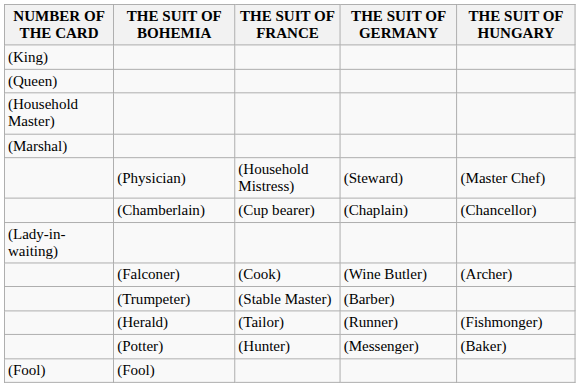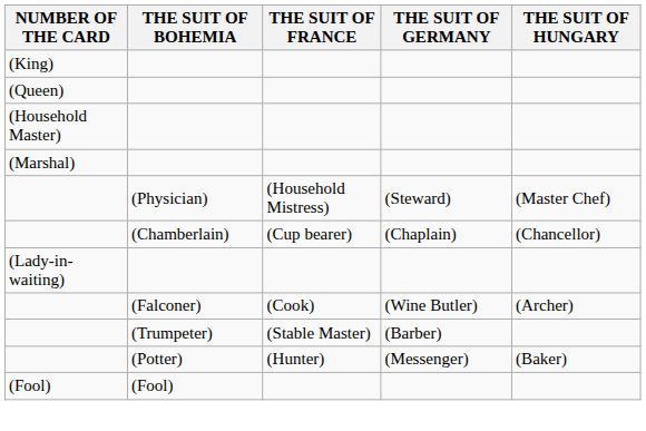- row: (Herald) | (Tailor) | (Runner) | (Fishmonger)
